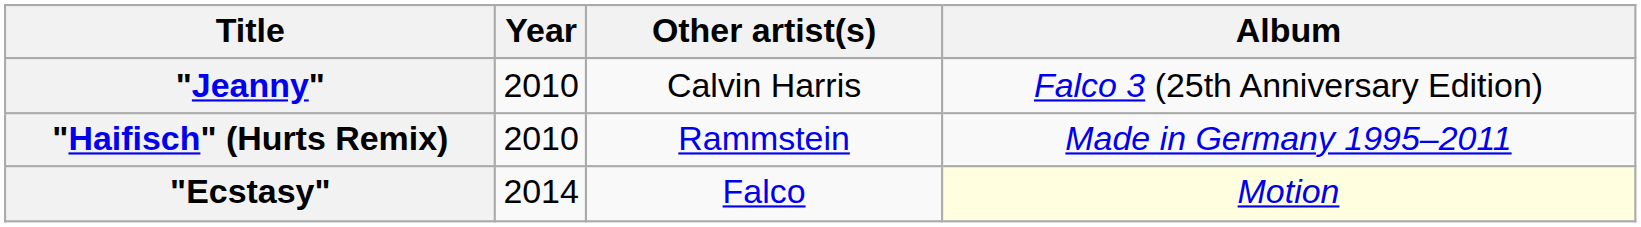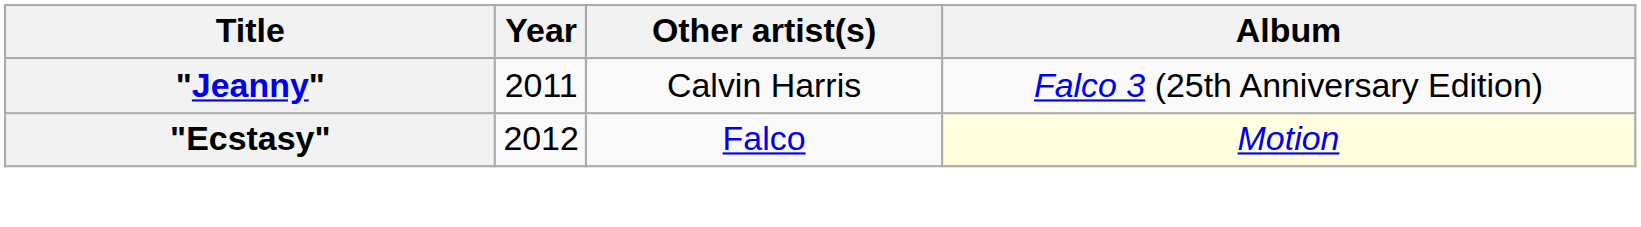"Jeanny" | Year: 2010 -> 2011
- row: "Haifisch" (Hurts Remix) | 2010 | Rammstein | Made in Germany 1995–2011
"Ecstasy" | Year: 2014 -> 2012
